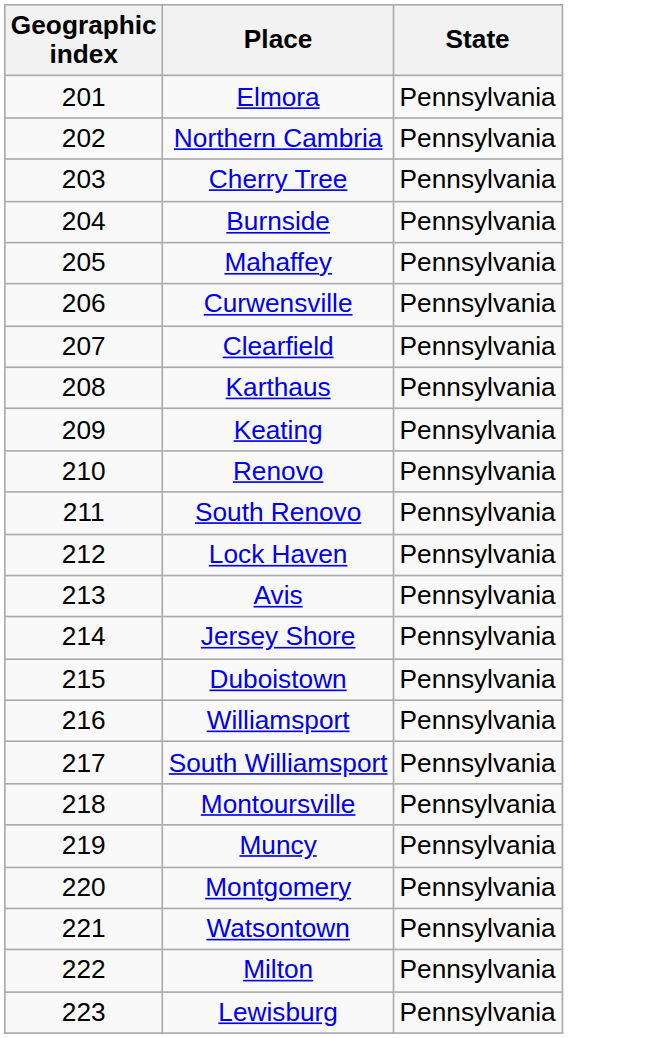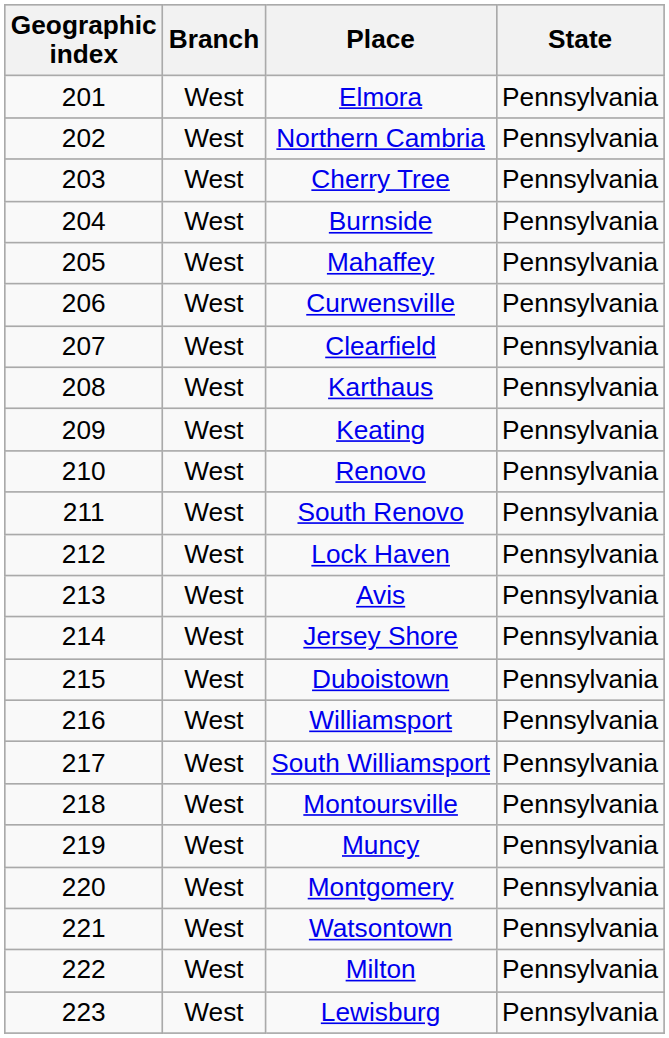+ column: Branch | West | West | West | West | West | West | West | West | West | West | West | West | West | West | West | West | West | West | West | West | West | West | West
